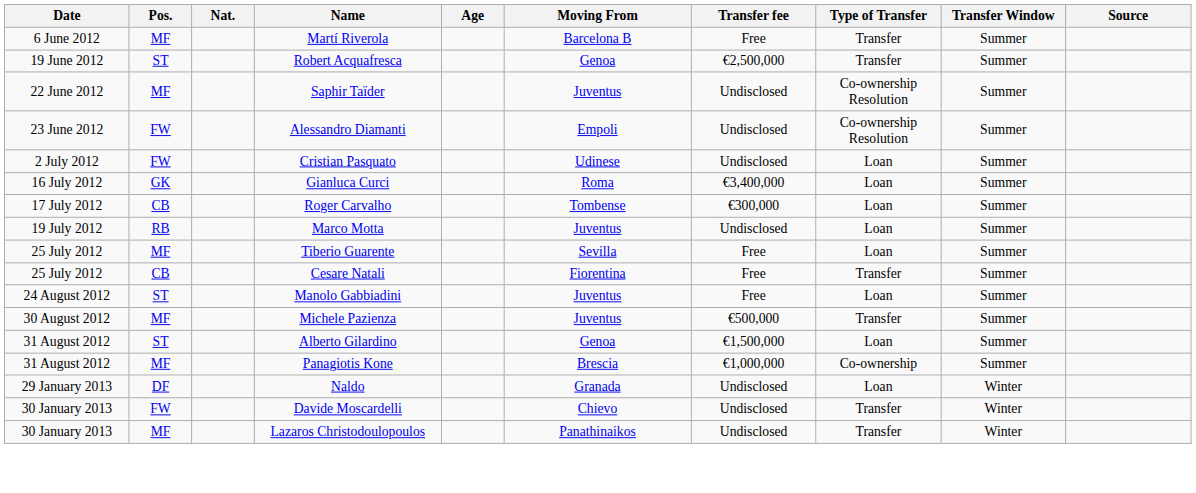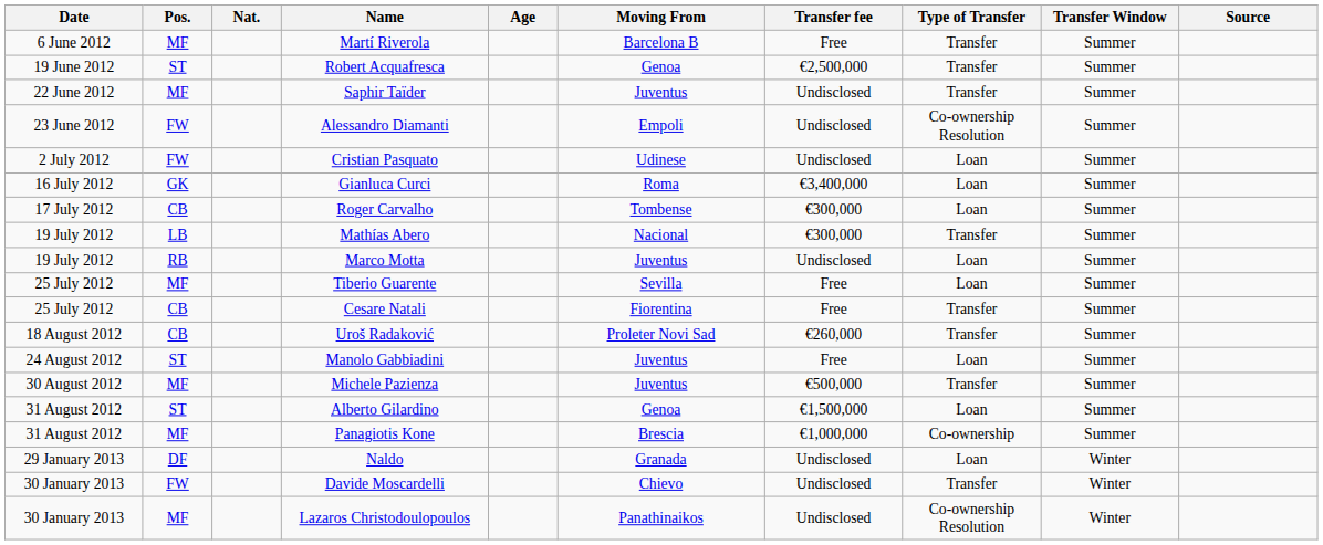Saphir Taïder | Type of Transfer: Co-ownership Resolution -> Transfer
+ row: 19 July 2012 | LB | Mathías Abero | Nacional | €300,000 | Transfer | Summer
+ row: 18 August 2012 | CB | Uroš Radaković | Proleter Novi Sad | €260,000 | Transfer | Summer
Lazaros Christodoulopoulos | Type of Transfer: Transfer -> Co-ownership Resolution
